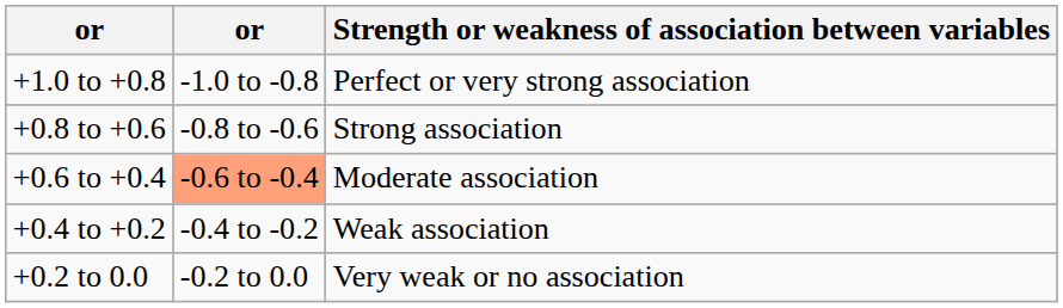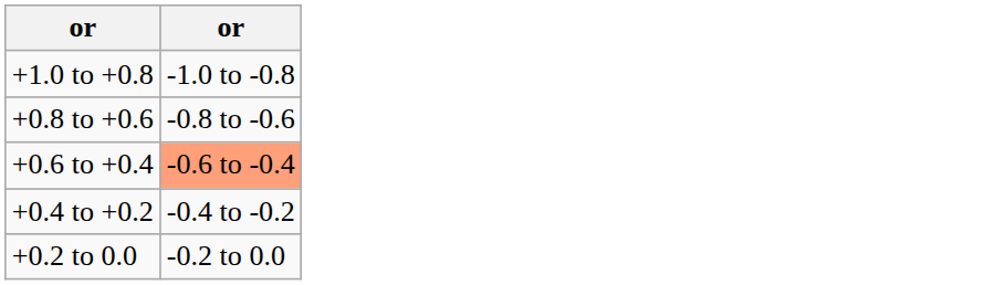- column: Strength or weakness of association between variables | Perfect or very strong association | Strong association | Moderate association | Weak association | Very weak or no association
